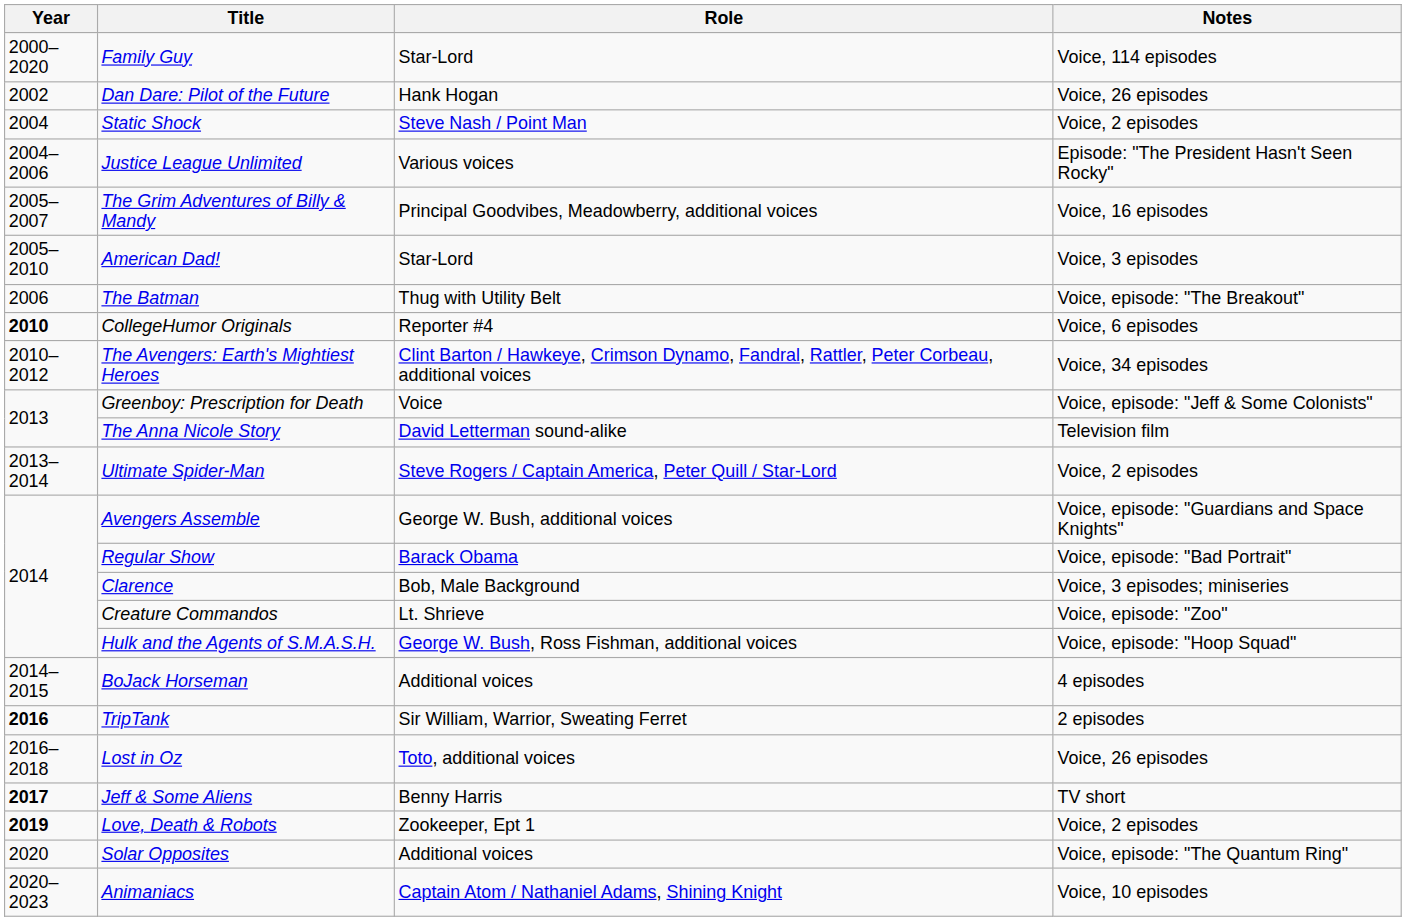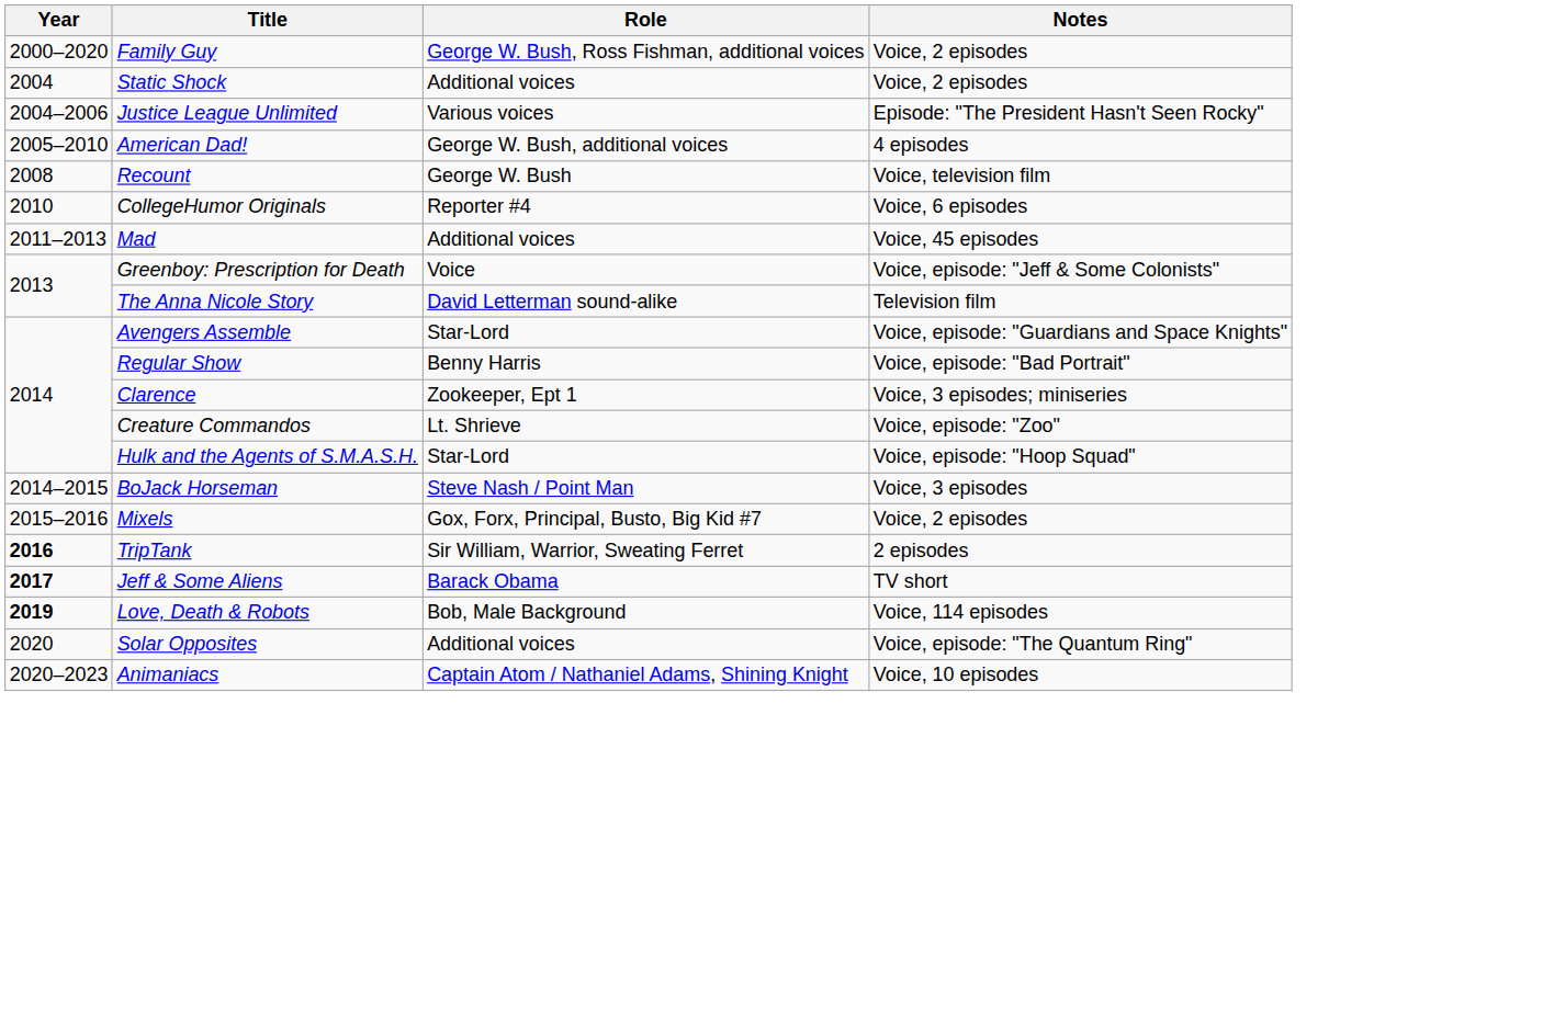Family Guy | Role: Star-Lord -> George W. Bush, Ross Fishman, additional voices
Family Guy | Notes: Voice, 114 episodes -> Voice, 2 episodes
- row: 2002 | Dan Dare: Pilot of the Future | Hank Hogan | Voice, 26 episodes
Static Shock | Role: Steve Nash / Point Man -> Additional voices
- row: 2005–2007 | The Grim Adventures of Billy & Mandy | Principal Goodvibes, Meadowberry, additional voices | Voice, 16 episodes
American Dad! | Role: Star-Lord -> George W. Bush, additional voices
American Dad! | Notes: Voice, 3 episodes -> 4 episodes
- row: 2006 | The Batman | Thug with Utility Belt | Voice, episode: "The Breakout"
+ row: 2008 | Recount | George W. Bush | Voice, television film
CollegeHumor Originals | Year: bold -> normal
- row: 2010–2012 | The Avengers: Earth's Mightiest Heroes | Clint Barton / Hawkeye, Crimson Dynamo, Fandral, Rattler, Peter Corbeau, additional voices | Voice, 34 episodes
+ row: 2011–2013 | Mad | Additional voices | Voice, 45 episodes
- row: 2013–2014 | Ultimate Spider-Man | Steve Rogers / Captain America, Peter Quill / Star-Lord | Voice, 2 episodes
Avengers Assemble | Role: George W. Bush, additional voices -> Star-Lord
Regular Show | Role: Barack Obama -> Benny Harris
Clarence | Role: Bob, Male Background -> Zookeeper, Ept 1
Hulk and the Agents of S.M.A.S.H. | Role: George W. Bush, Ross Fishman, additional voices -> Star-Lord
BoJack Horseman | Role: Additional voices -> Steve Nash / Point Man
BoJack Horseman | Notes: 4 episodes -> Voice, 3 episodes
+ row: 2015–2016 | Mixels | Gox, Forx, Principal, Busto, Big Kid #7 | Voice, 2 episodes
- row: 2016–2018 | Lost in Oz | Toto, additional voices | Voice, 26 episodes
Jeff & Some Aliens | Role: Benny Harris -> Barack Obama
Love, Death & Robots | Role: Zookeeper, Ept 1 -> Bob, Male Background
Love, Death & Robots | Notes: Voice, 2 episodes -> Voice, 114 episodes
